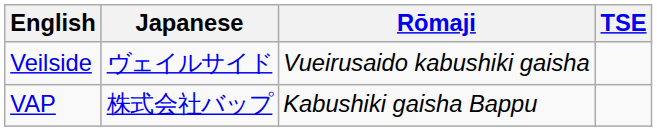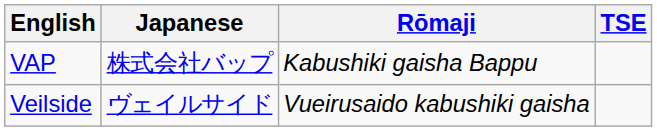rows swapped: VAP <-> Veilside
